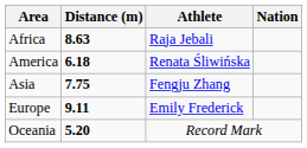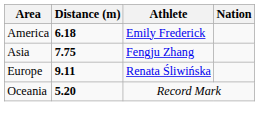- row: Africa | 8.63 | Raja Jebali
America | Athlete: Renata Śliwińska -> Emily Frederick
Europe | Athlete: Emily Frederick -> Renata Śliwińska
